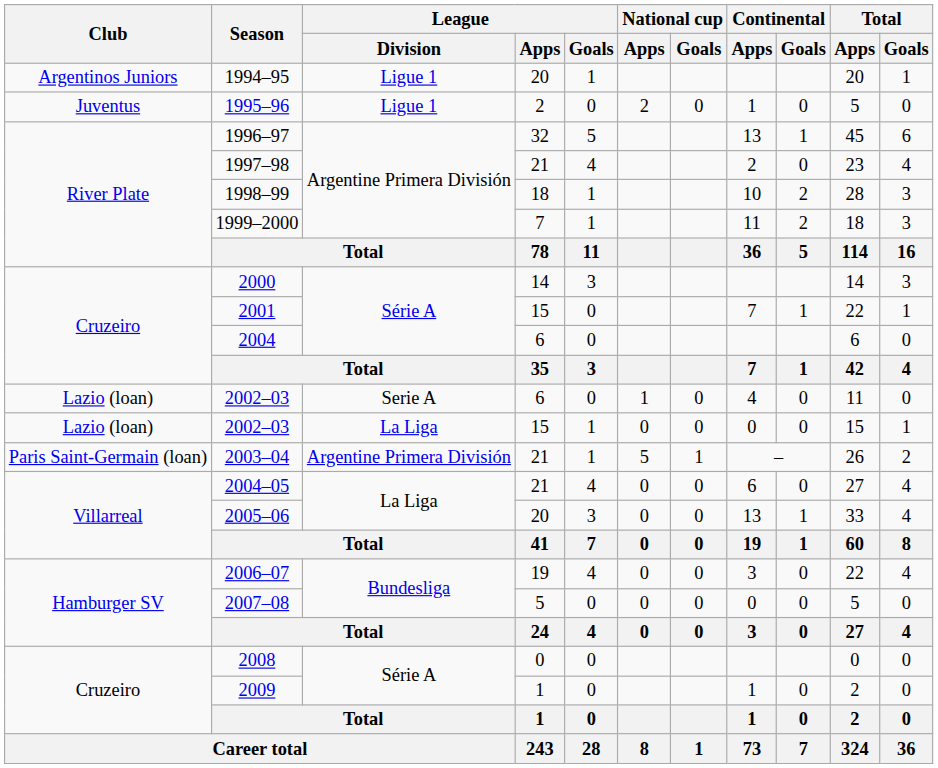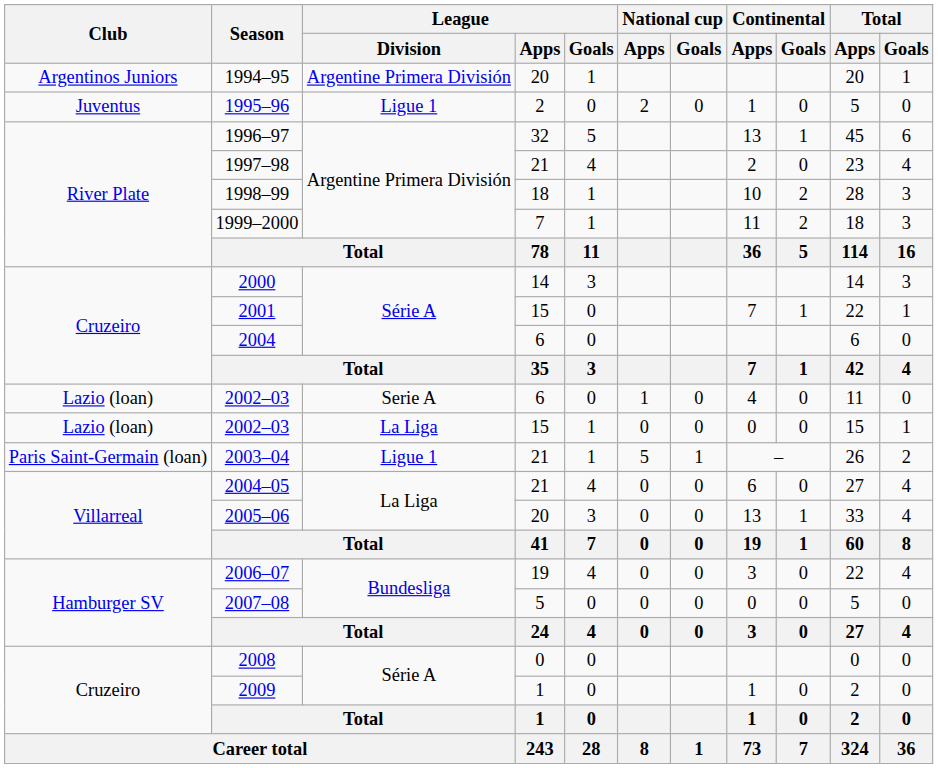1994–95 | League / Division: Ligue 1 -> Argentine Primera División
2003–04 | League / Division: Argentine Primera División -> Ligue 1
